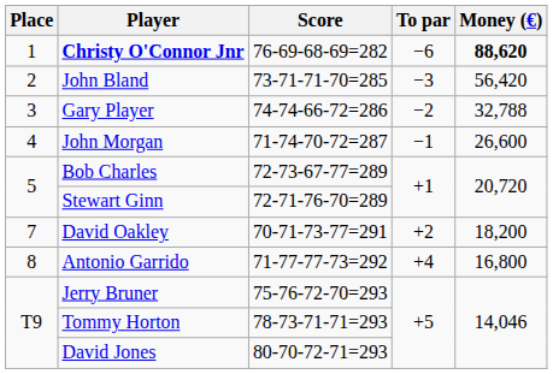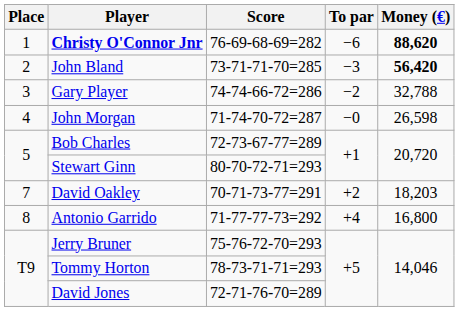John Bland | Money (€): normal -> bold
John Morgan | To par: −1 -> −0
John Morgan | Money (€): 26,600 -> 26,598
Stewart Ginn | Score: 72-71-76-70=289 -> 80-70-72-71=293
David Oakley | Money (€): 18,200 -> 18,203
David Jones | Score: 80-70-72-71=293 -> 72-71-76-70=289
